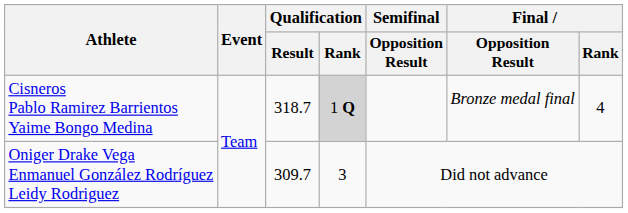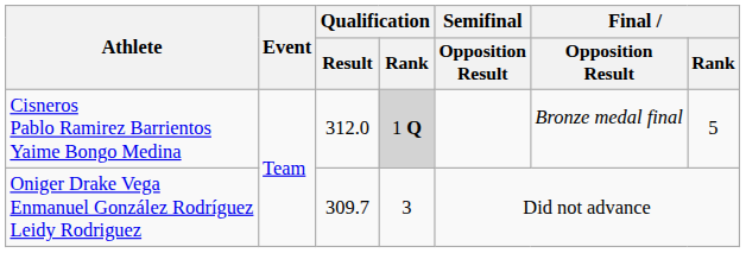Cisneros Pablo Ramirez Barrientos Yaime Bongo Medina | Qualification / Result: 318.7 -> 312.0
Cisneros Pablo Ramirez Barrientos Yaime Bongo Medina | Final / Rank: 4 -> 5
